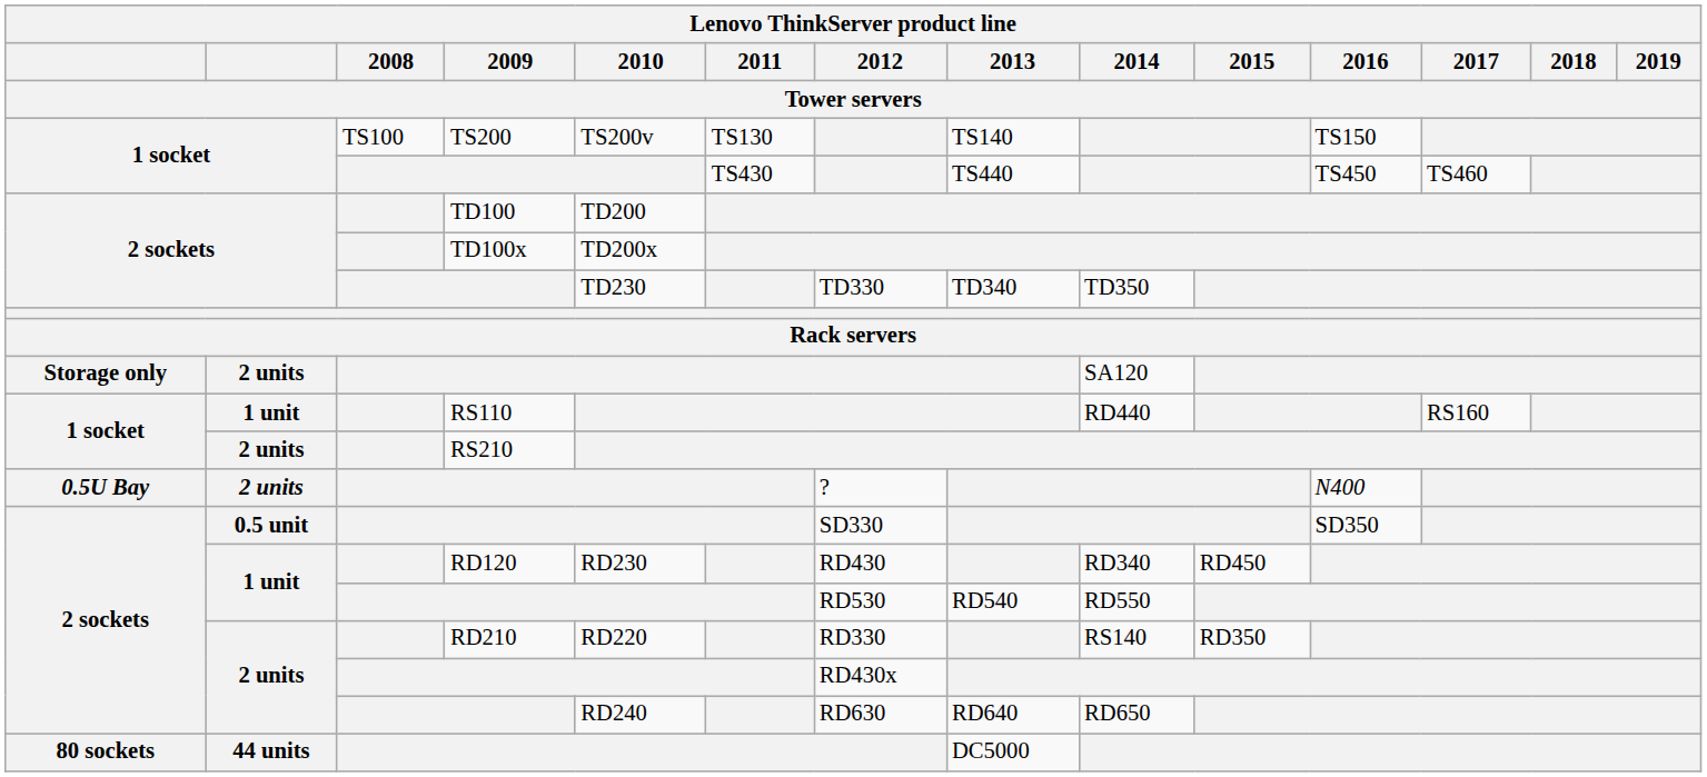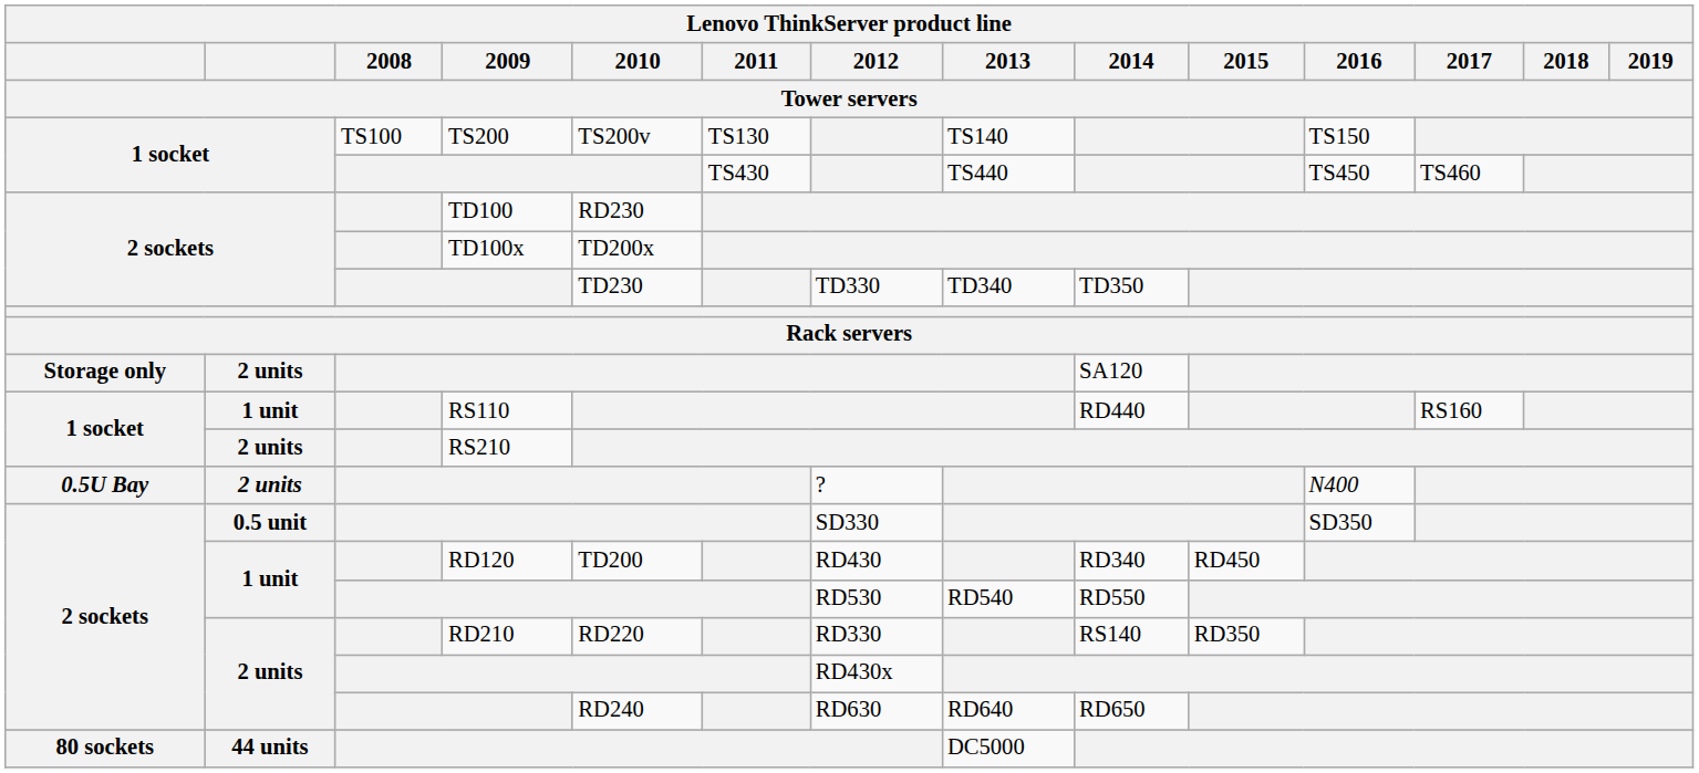TD100 | 2010: TD200 -> RD230
RD120 | 2010: RD230 -> TD200
